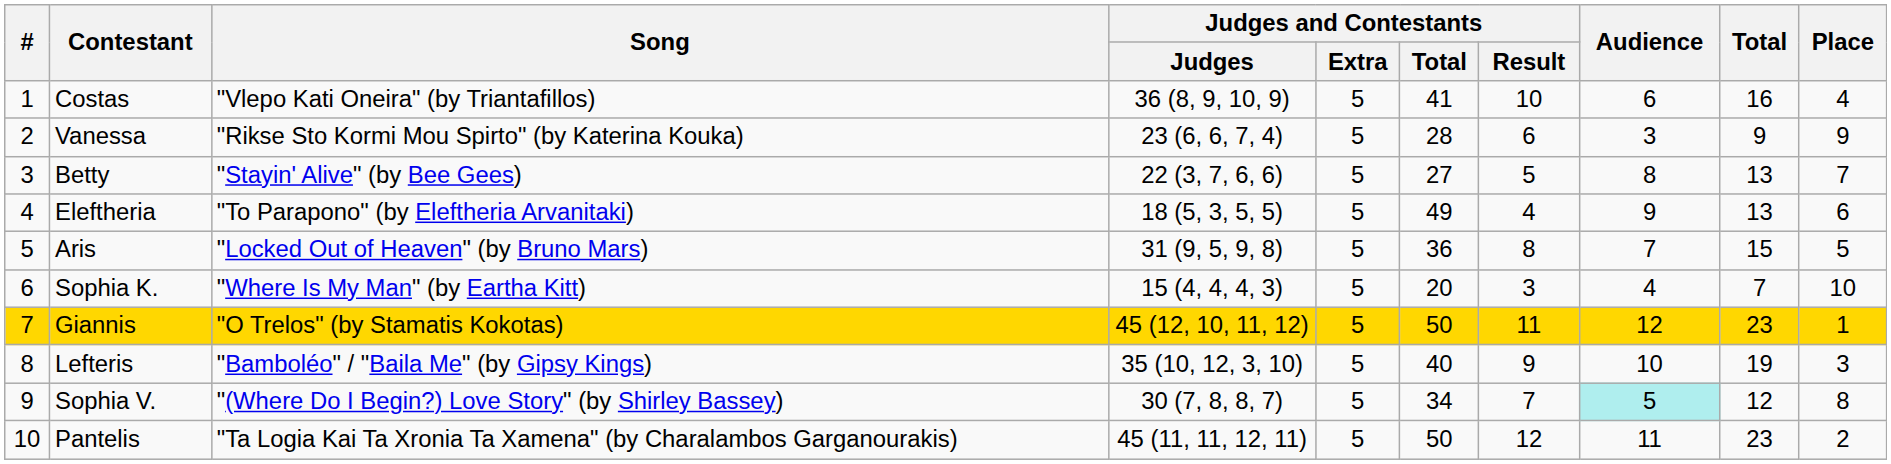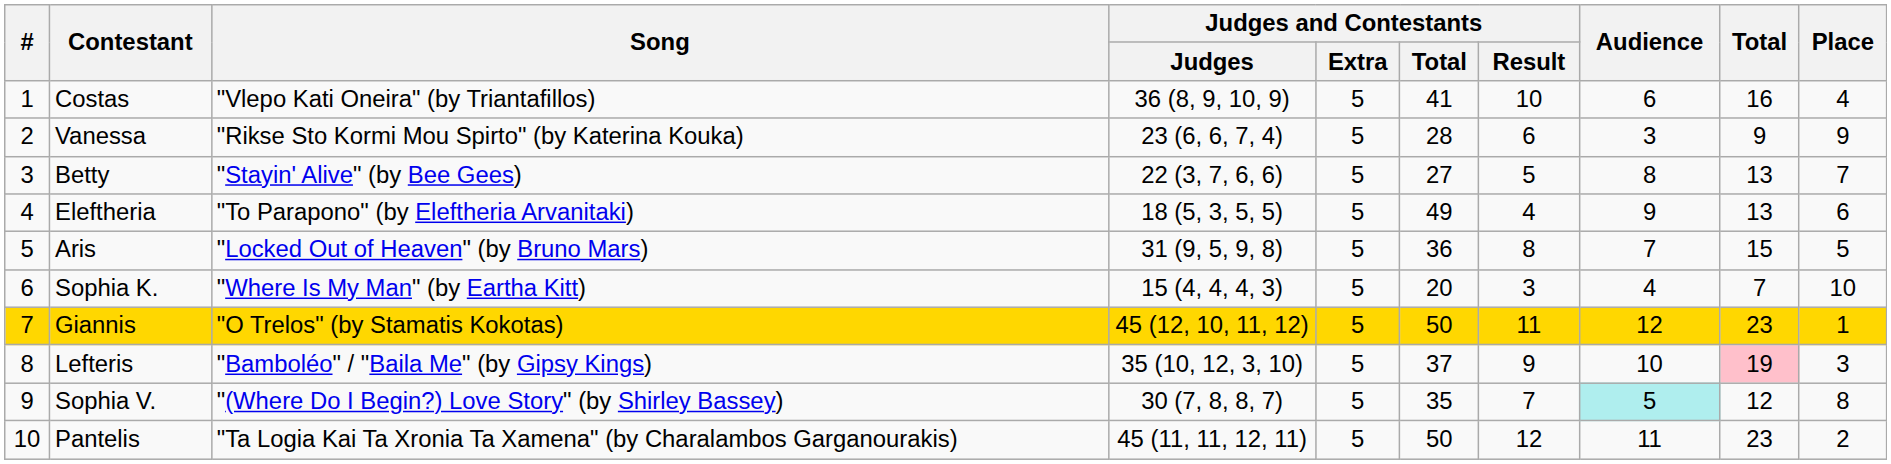Lefteris | Judges and Contestants / Total: 40 -> 37
Lefteris | Total: no background -> pink background
Sophia V. | Judges and Contestants / Total: 34 -> 35
